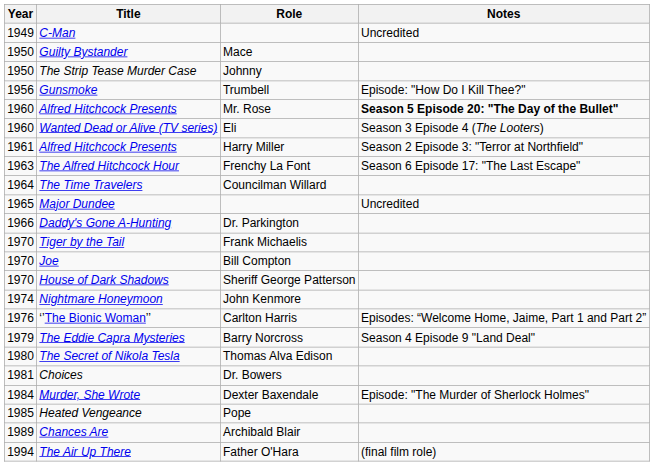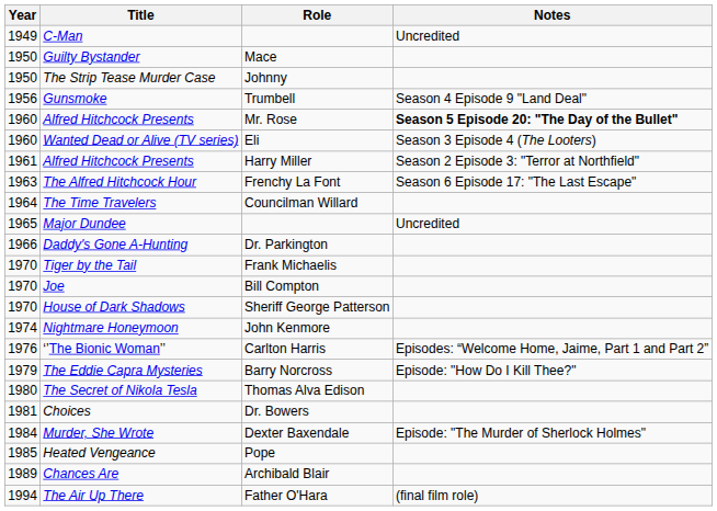Gunsmoke | Notes: Episode: "How Do I Kill Thee?" -> Season 4 Episode 9 "Land Deal"
The Eddie Capra Mysteries | Notes: Season 4 Episode 9 "Land Deal" -> Episode: "How Do I Kill Thee?"
